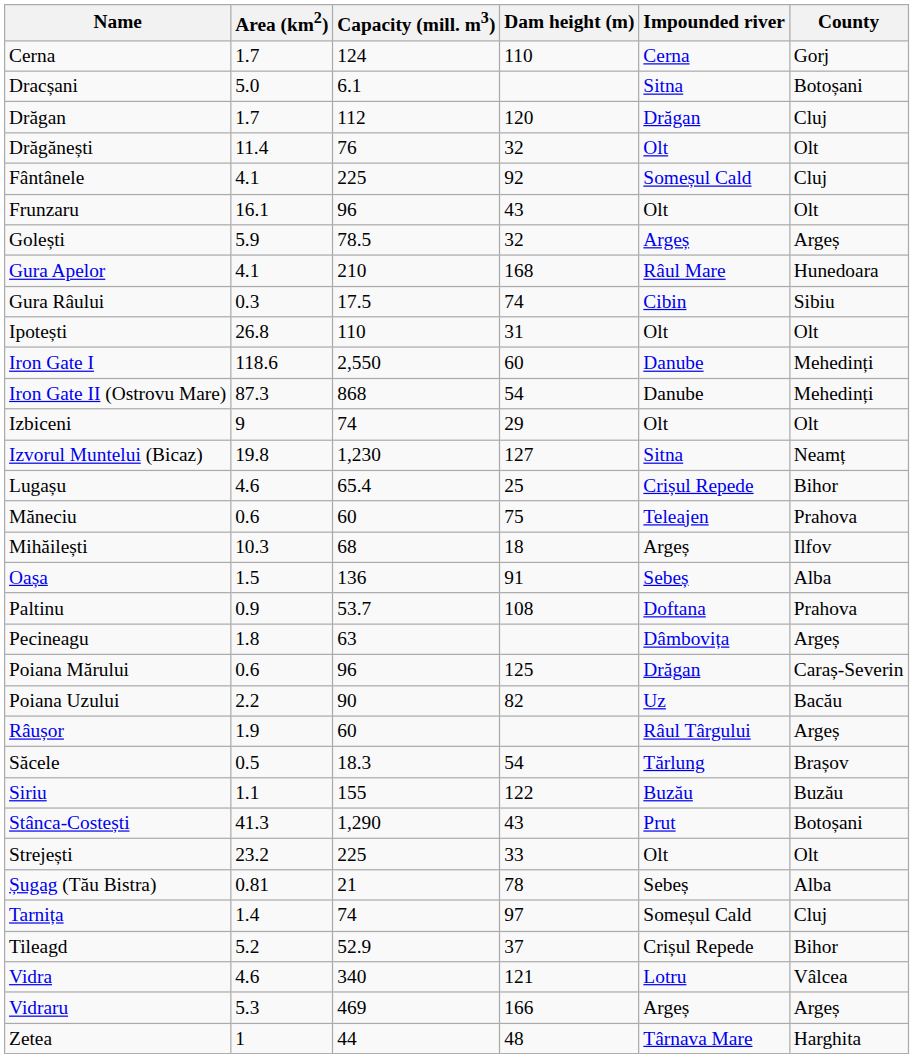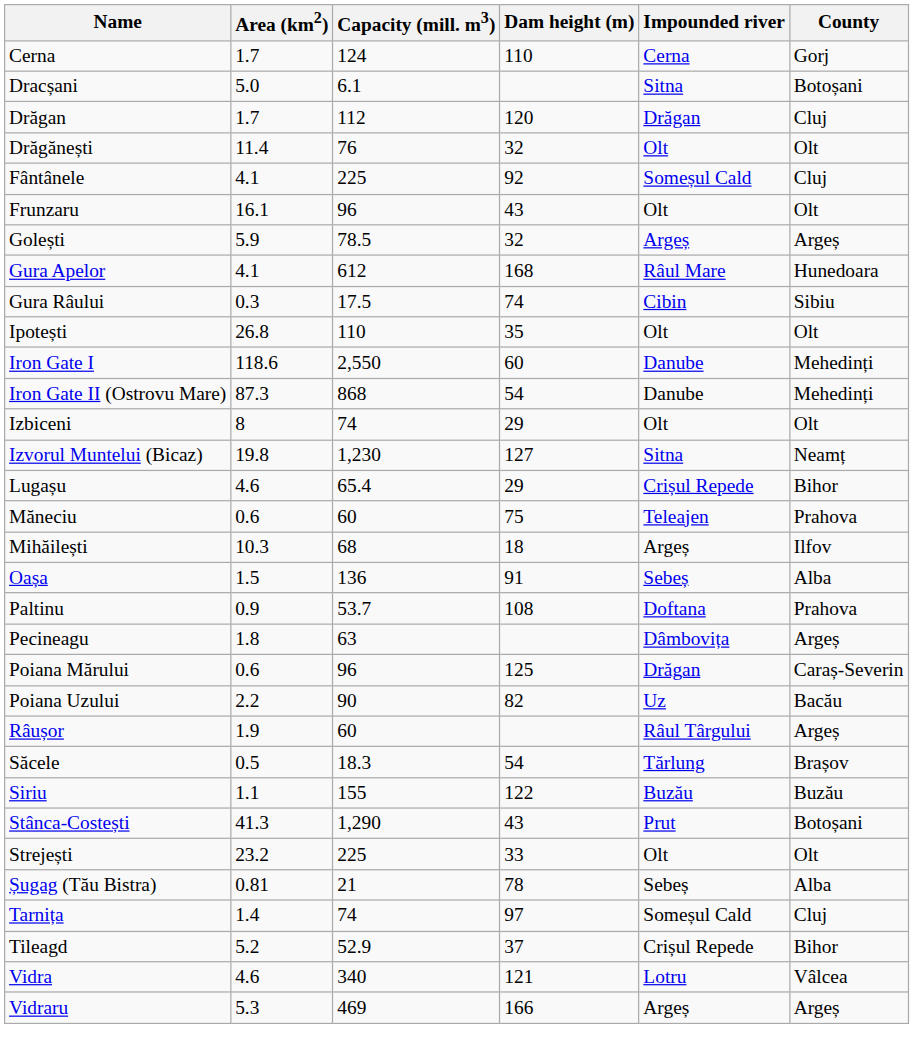Gura Apelor | Capacity (mill. m3): 210 -> 612
Ipotești | Dam height (m): 31 -> 35
Izbiceni | Area (km2): 9 -> 8
Lugașu | Dam height (m): 25 -> 29
- row: Zetea | 1 | 44 | 48 | Târnava Mare | Harghita
